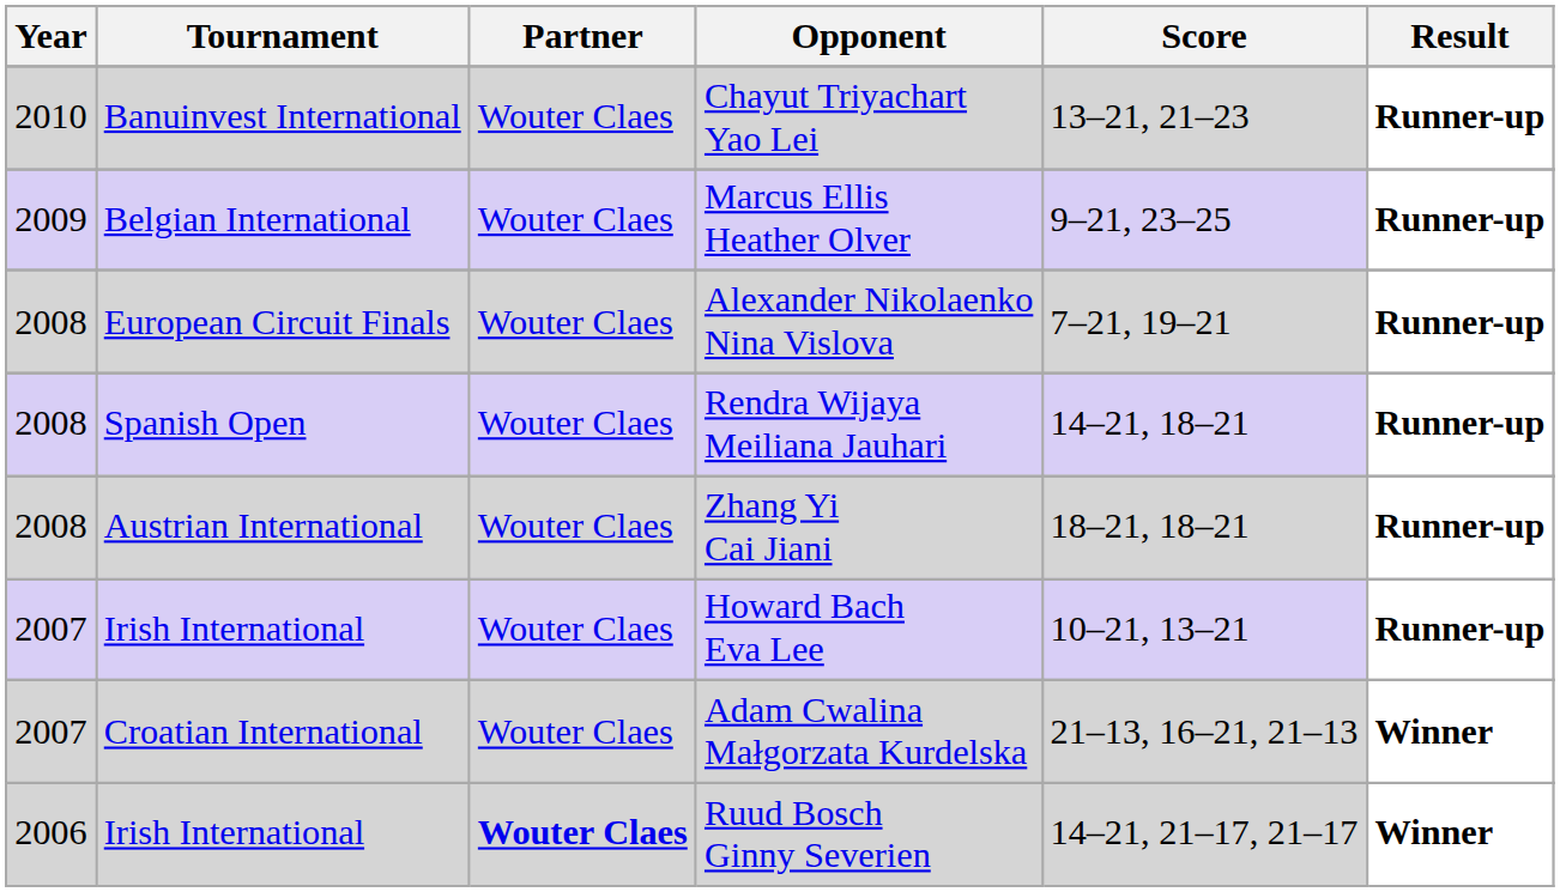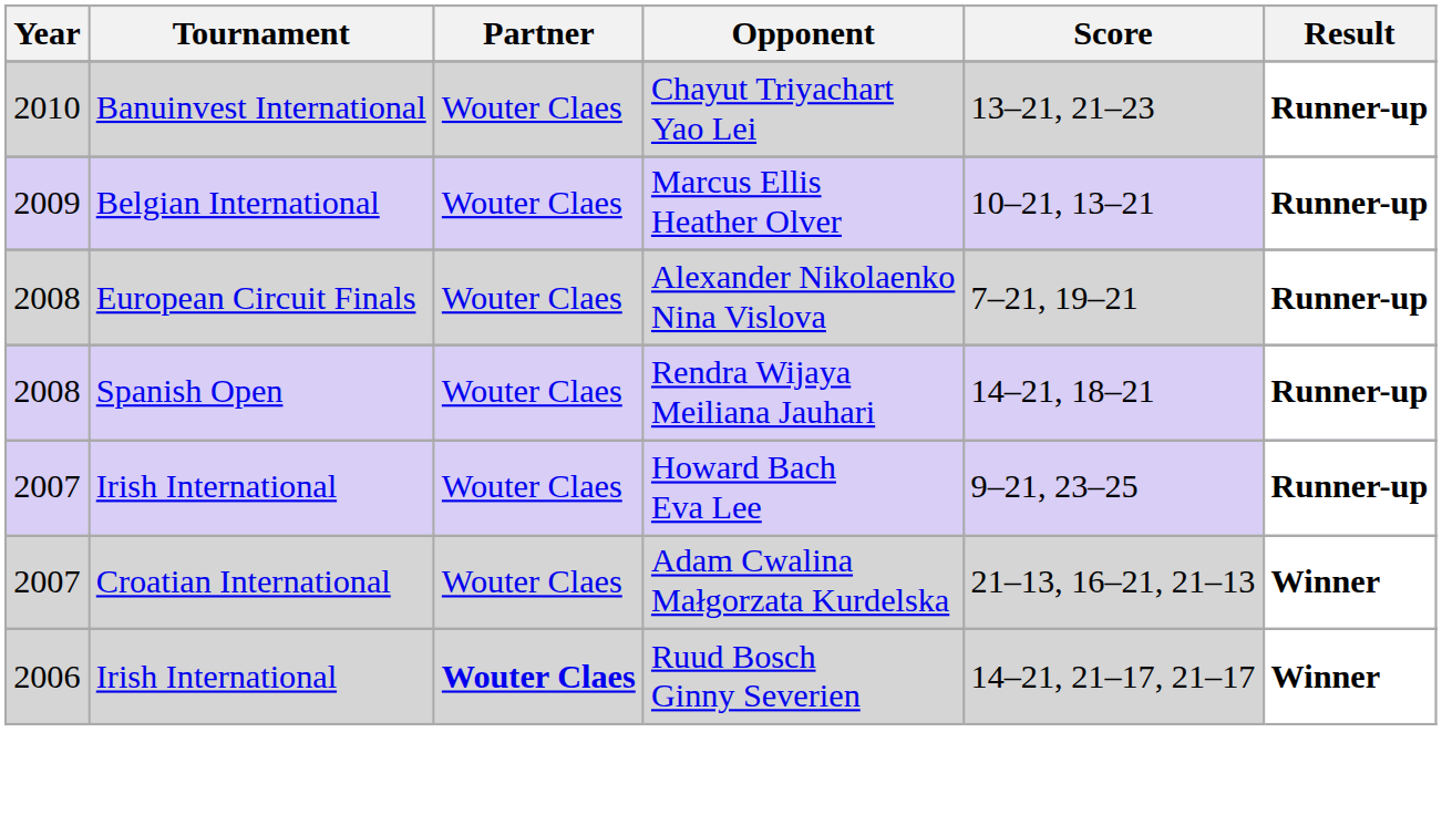Marcus Ellis Heather Olver | Score: 9–21, 23–25 -> 10–21, 13–21
- row: 2008 | Austrian International | Wouter Claes | Zhang Yi Cai Jiani | 18–21, 18–21 | Runner-up
Howard Bach Eva Lee | Score: 10–21, 13–21 -> 9–21, 23–25
